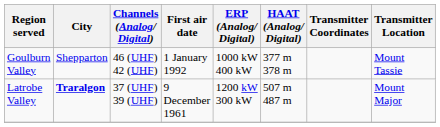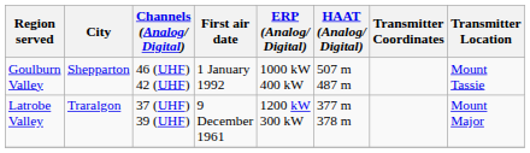Goulburn Valley | HAAT (Analog/ Digital): 377 m 378 m -> 507 m 487 m
Latrobe Valley | City: bold -> normal
Latrobe Valley | HAAT (Analog/ Digital): 507 m 487 m -> 377 m 378 m
